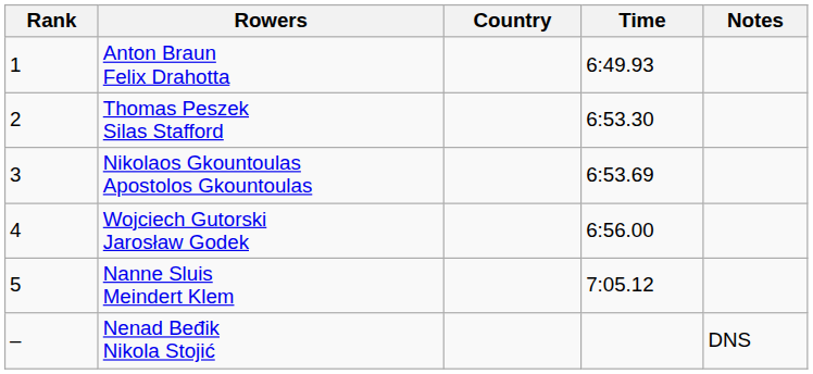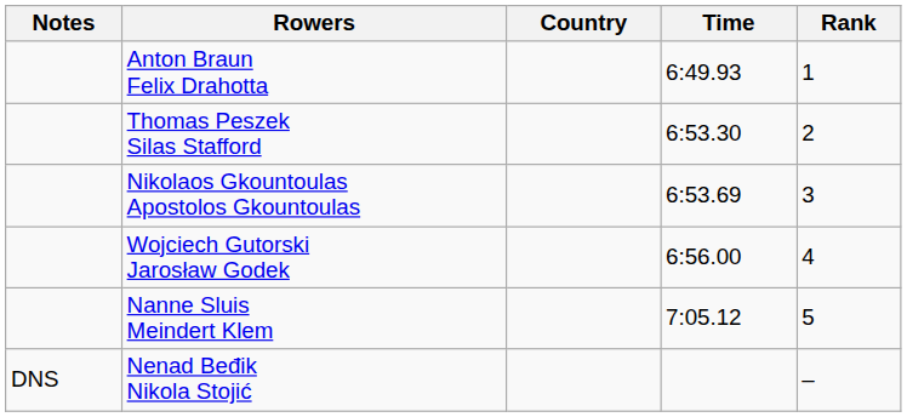columns swapped: Rank <-> Notes
